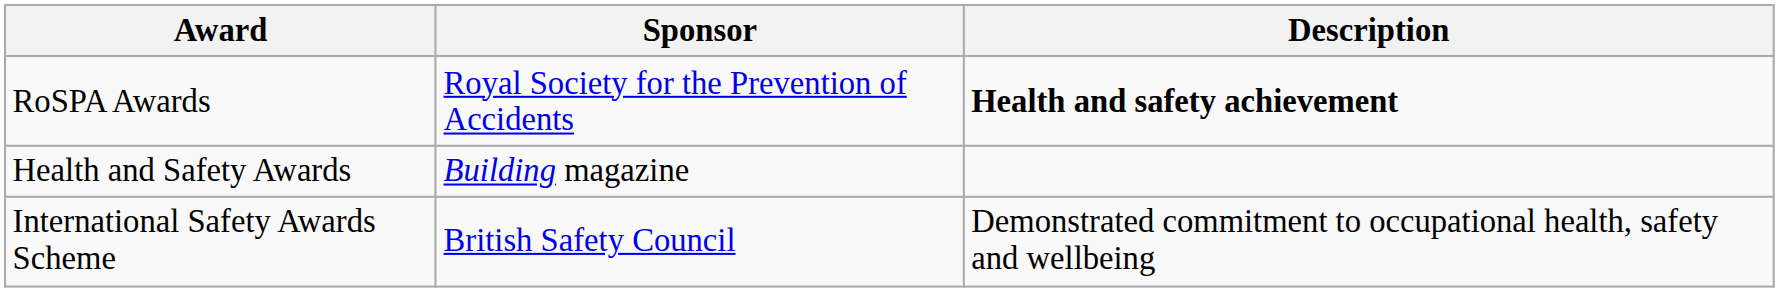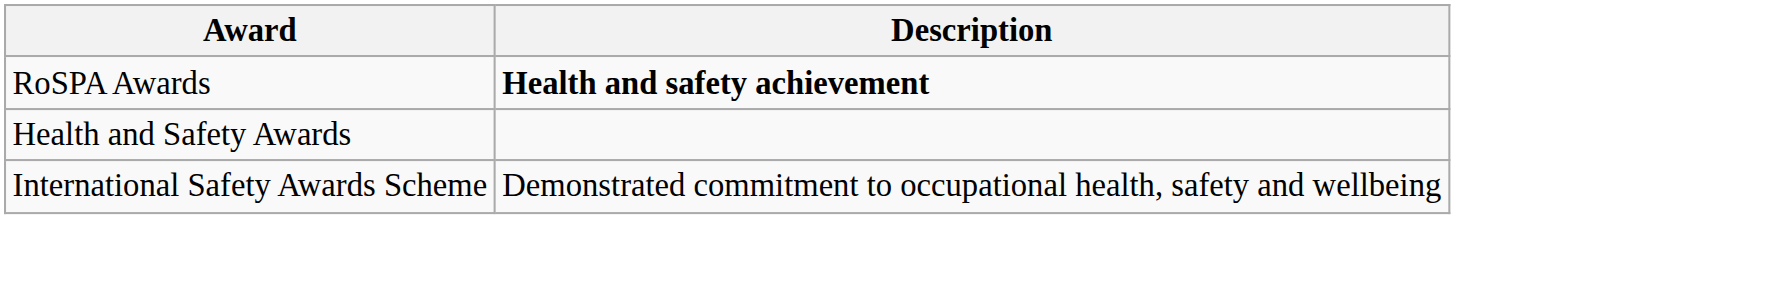- column: Sponsor | Royal Society for the Prevention of Accidents | Building magazine | British Safety Council
